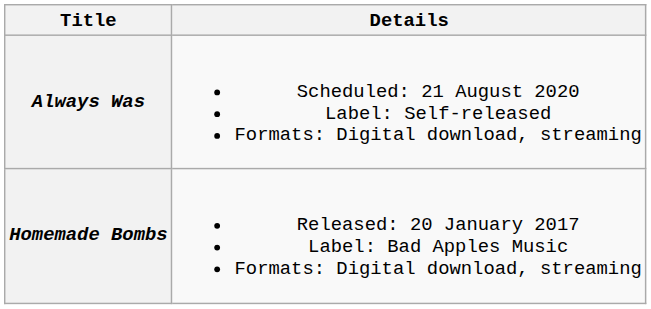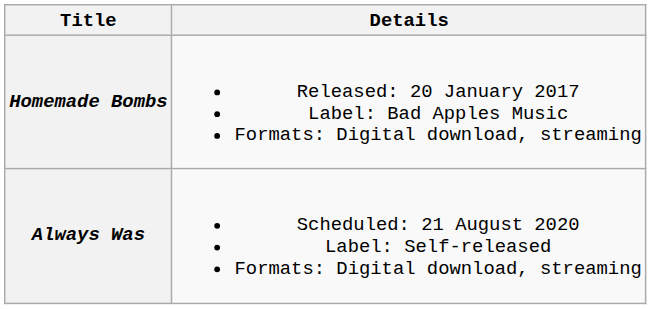rows swapped: Homemade Bombs <-> Always Was
